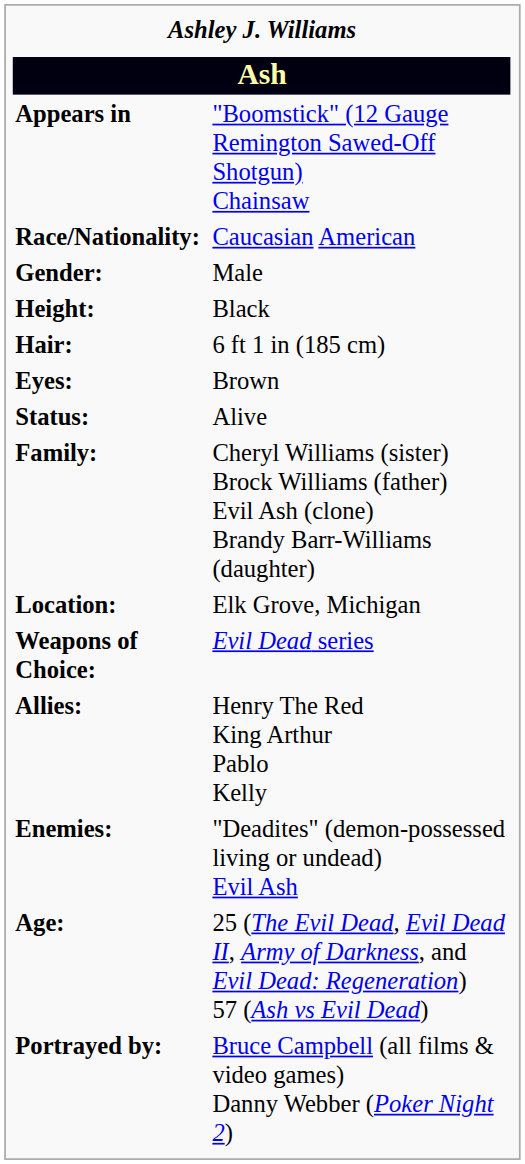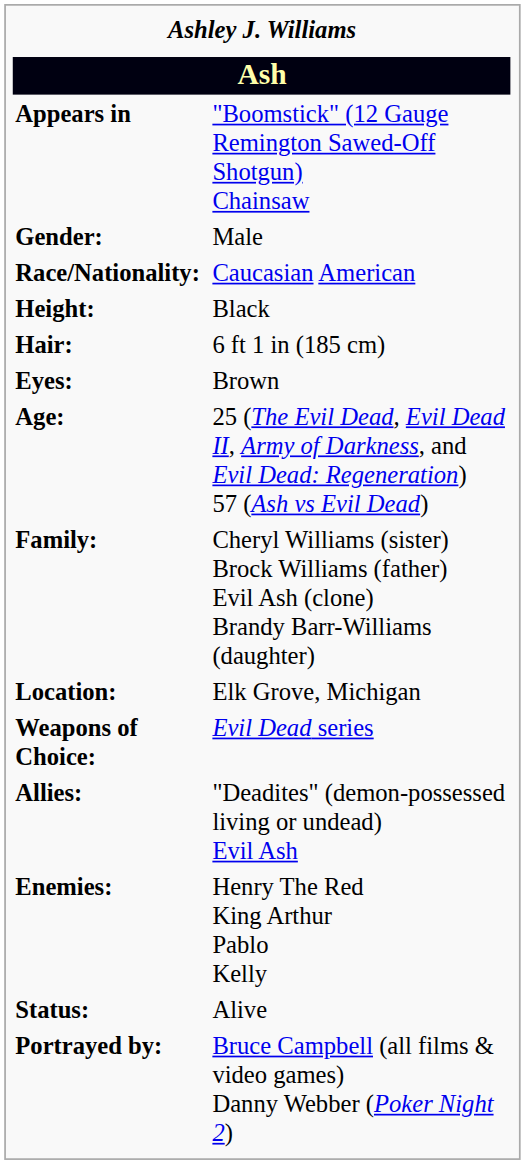rows swapped: Gender: <-> Race/Nationality:
rows swapped: Age: <-> Status:
Allies: | column 2: Henry The Red King Arthur Pablo Kelly -> "Deadites" (demon-possessed living or undead) Evil Ash
Enemies: | column 2: "Deadites" (demon-possessed living or undead) Evil Ash -> Henry The Red King Arthur Pablo Kelly
